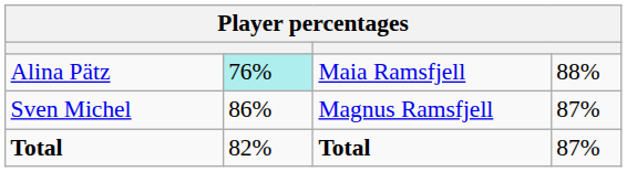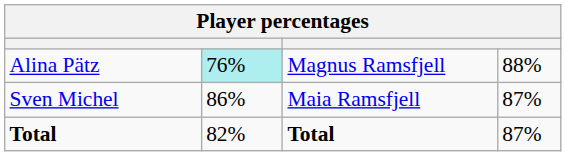Alina Pätz | column 3: Maia Ramsfjell -> Magnus Ramsfjell
Sven Michel | column 3: Magnus Ramsfjell -> Maia Ramsfjell
